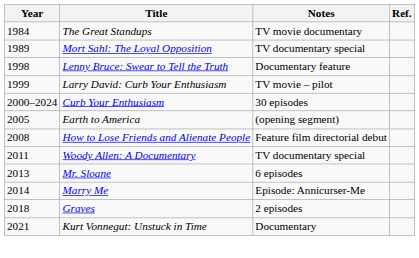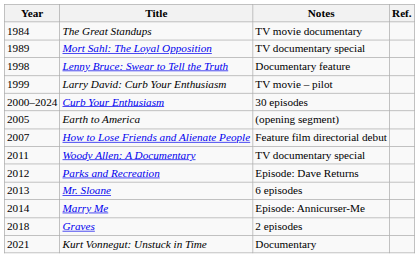How to Lose Friends and Alienate People | Year: 2008 -> 2007
+ row: 2012 | Parks and Recreation | Episode: Dave Returns
